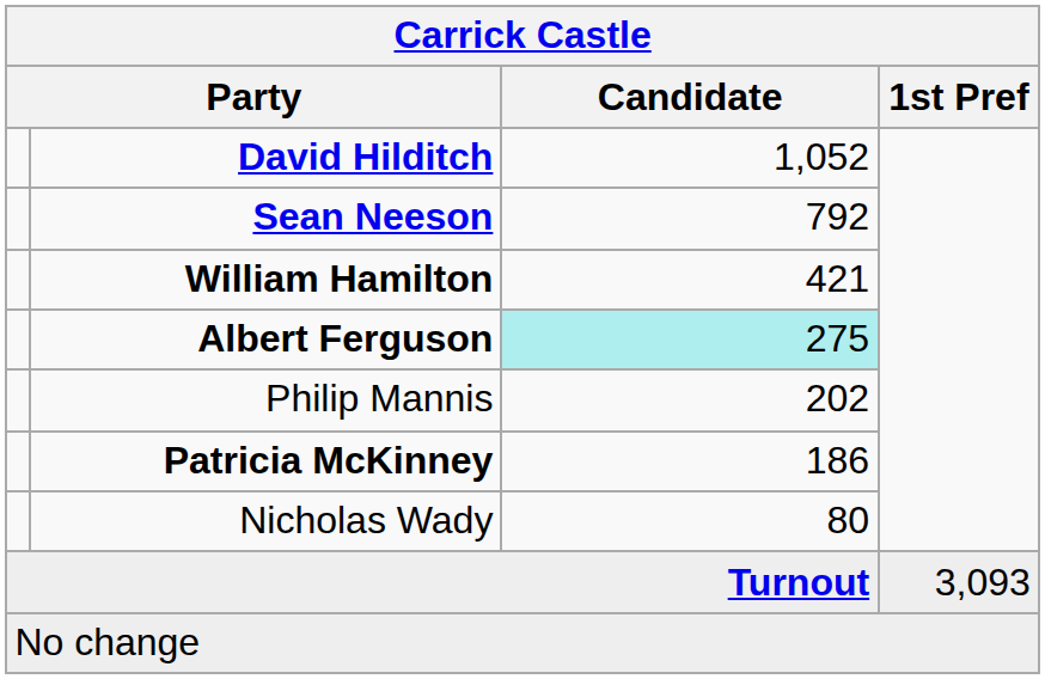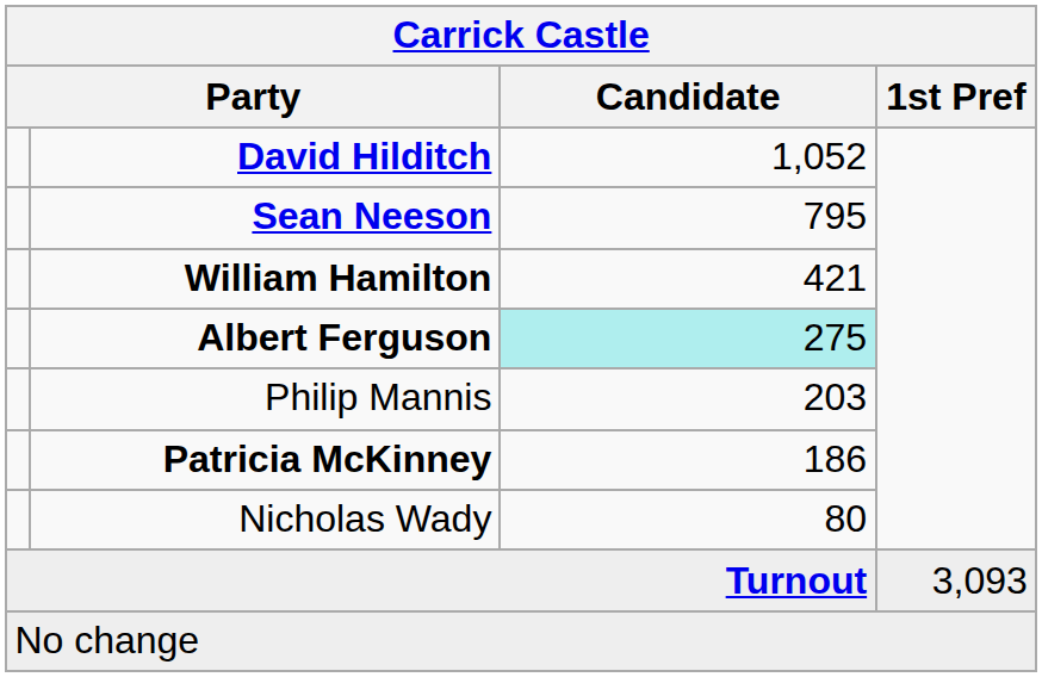Sean Neeson | Candidate: 792 -> 795
Philip Mannis | Candidate: 202 -> 203
